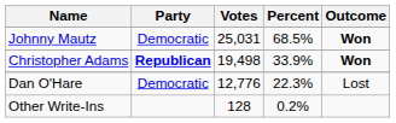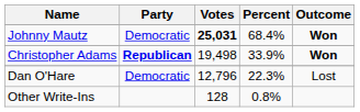Johnny Mautz | Votes: normal -> bold
Johnny Mautz | Percent: 68.5% -> 68.4%
Dan O'Hare | Votes: 12,776 -> 12,796
Other Write-Ins | Percent: 0.2% -> 0.8%
